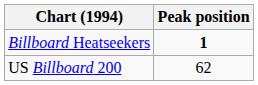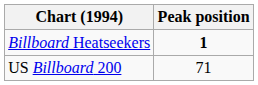US Billboard 200 | Peak position: 62 -> 71
